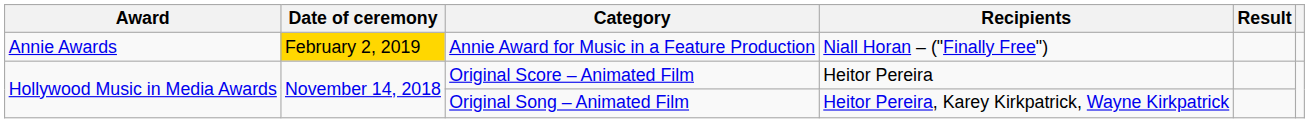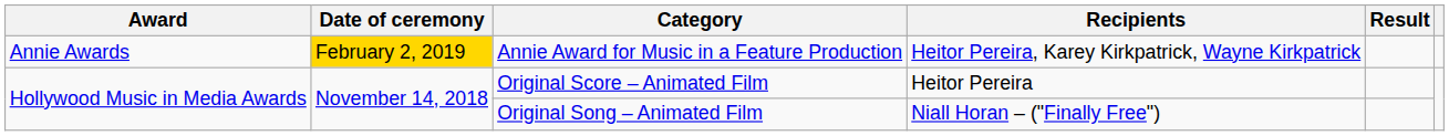Annie Award for Music in a Feature Production | Recipients: Niall Horan – ("Finally Free") -> Heitor Pereira, Karey Kirkpatrick, Wayne Kirkpatrick
Original Song – Animated Film | Recipients: Heitor Pereira, Karey Kirkpatrick, Wayne Kirkpatrick -> Niall Horan – ("Finally Free")
